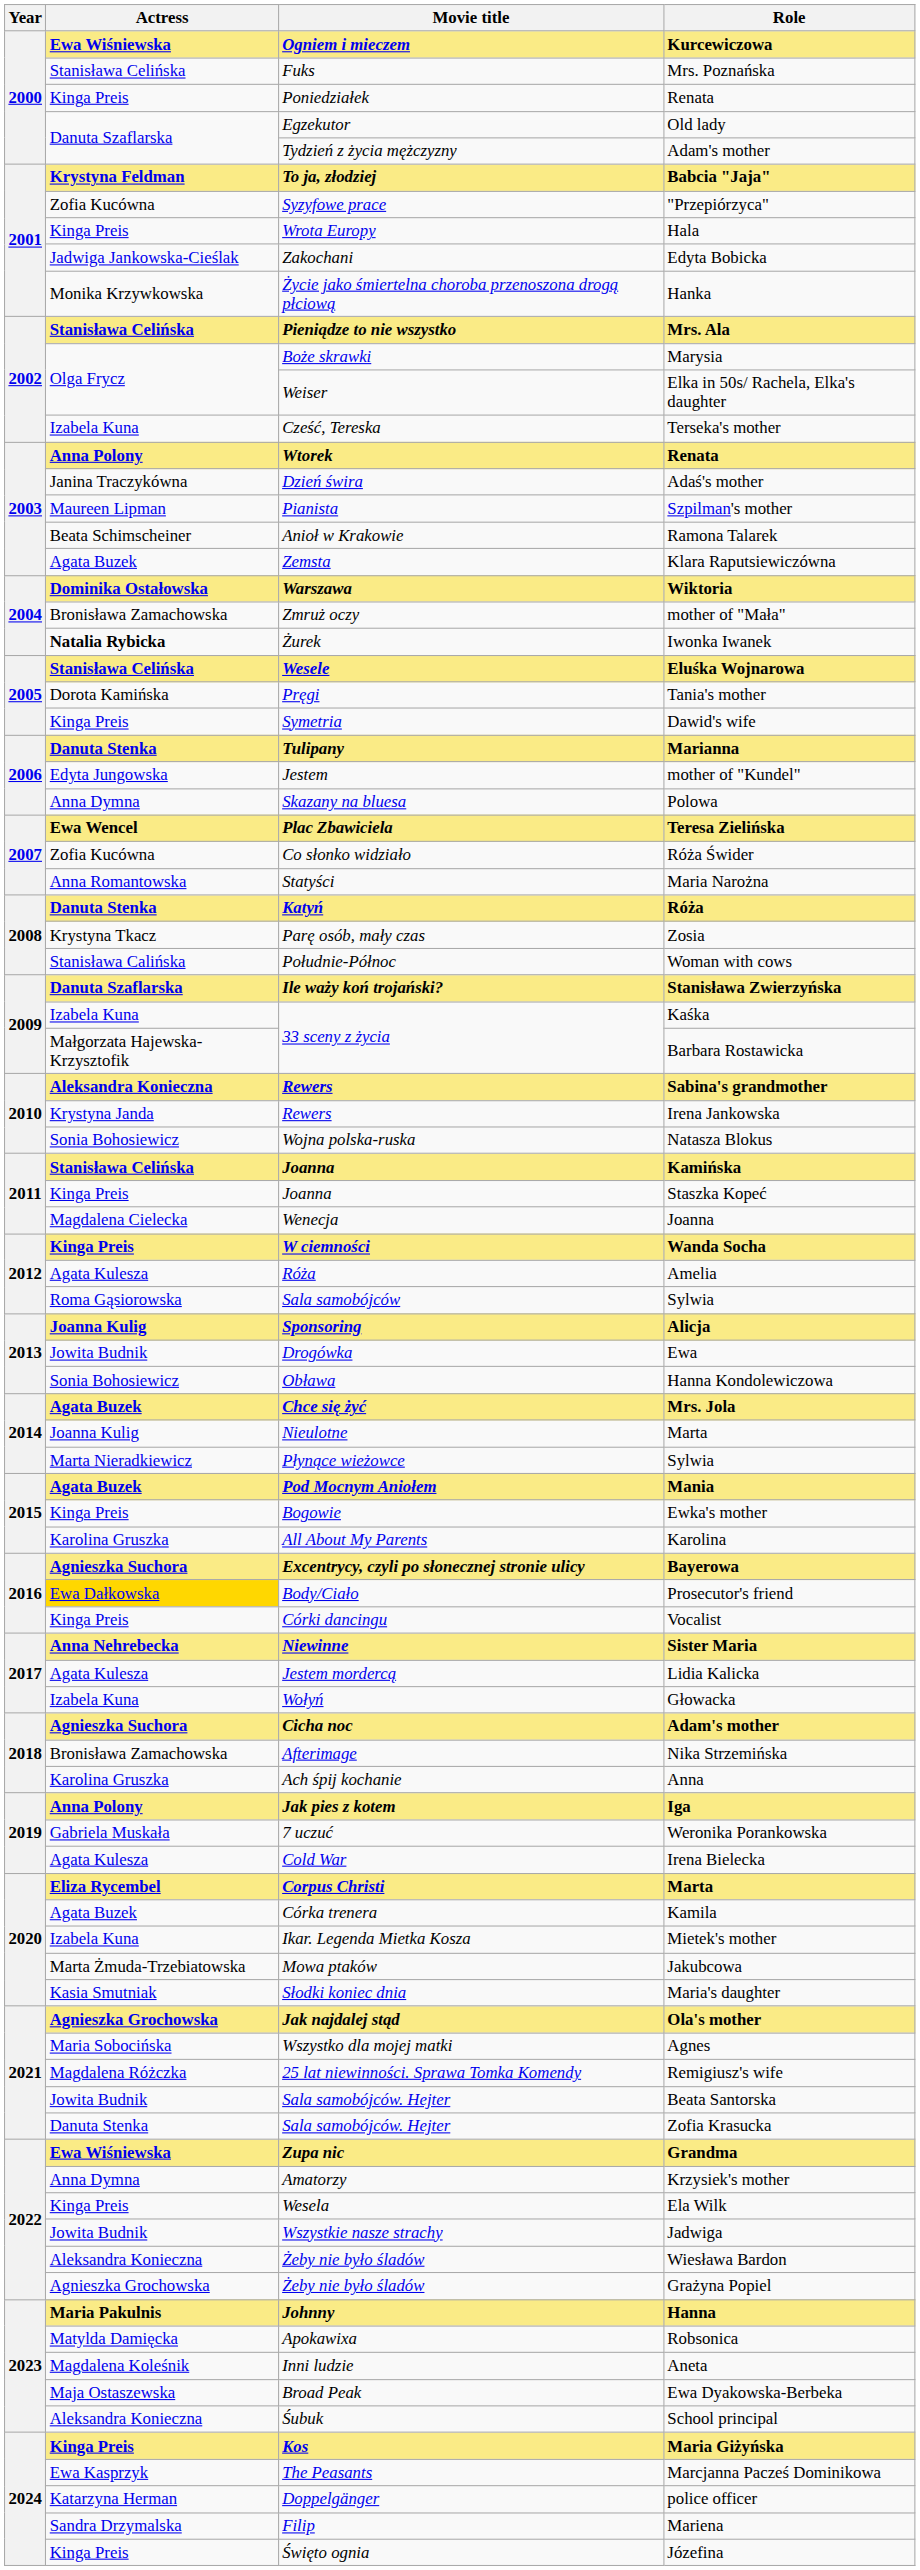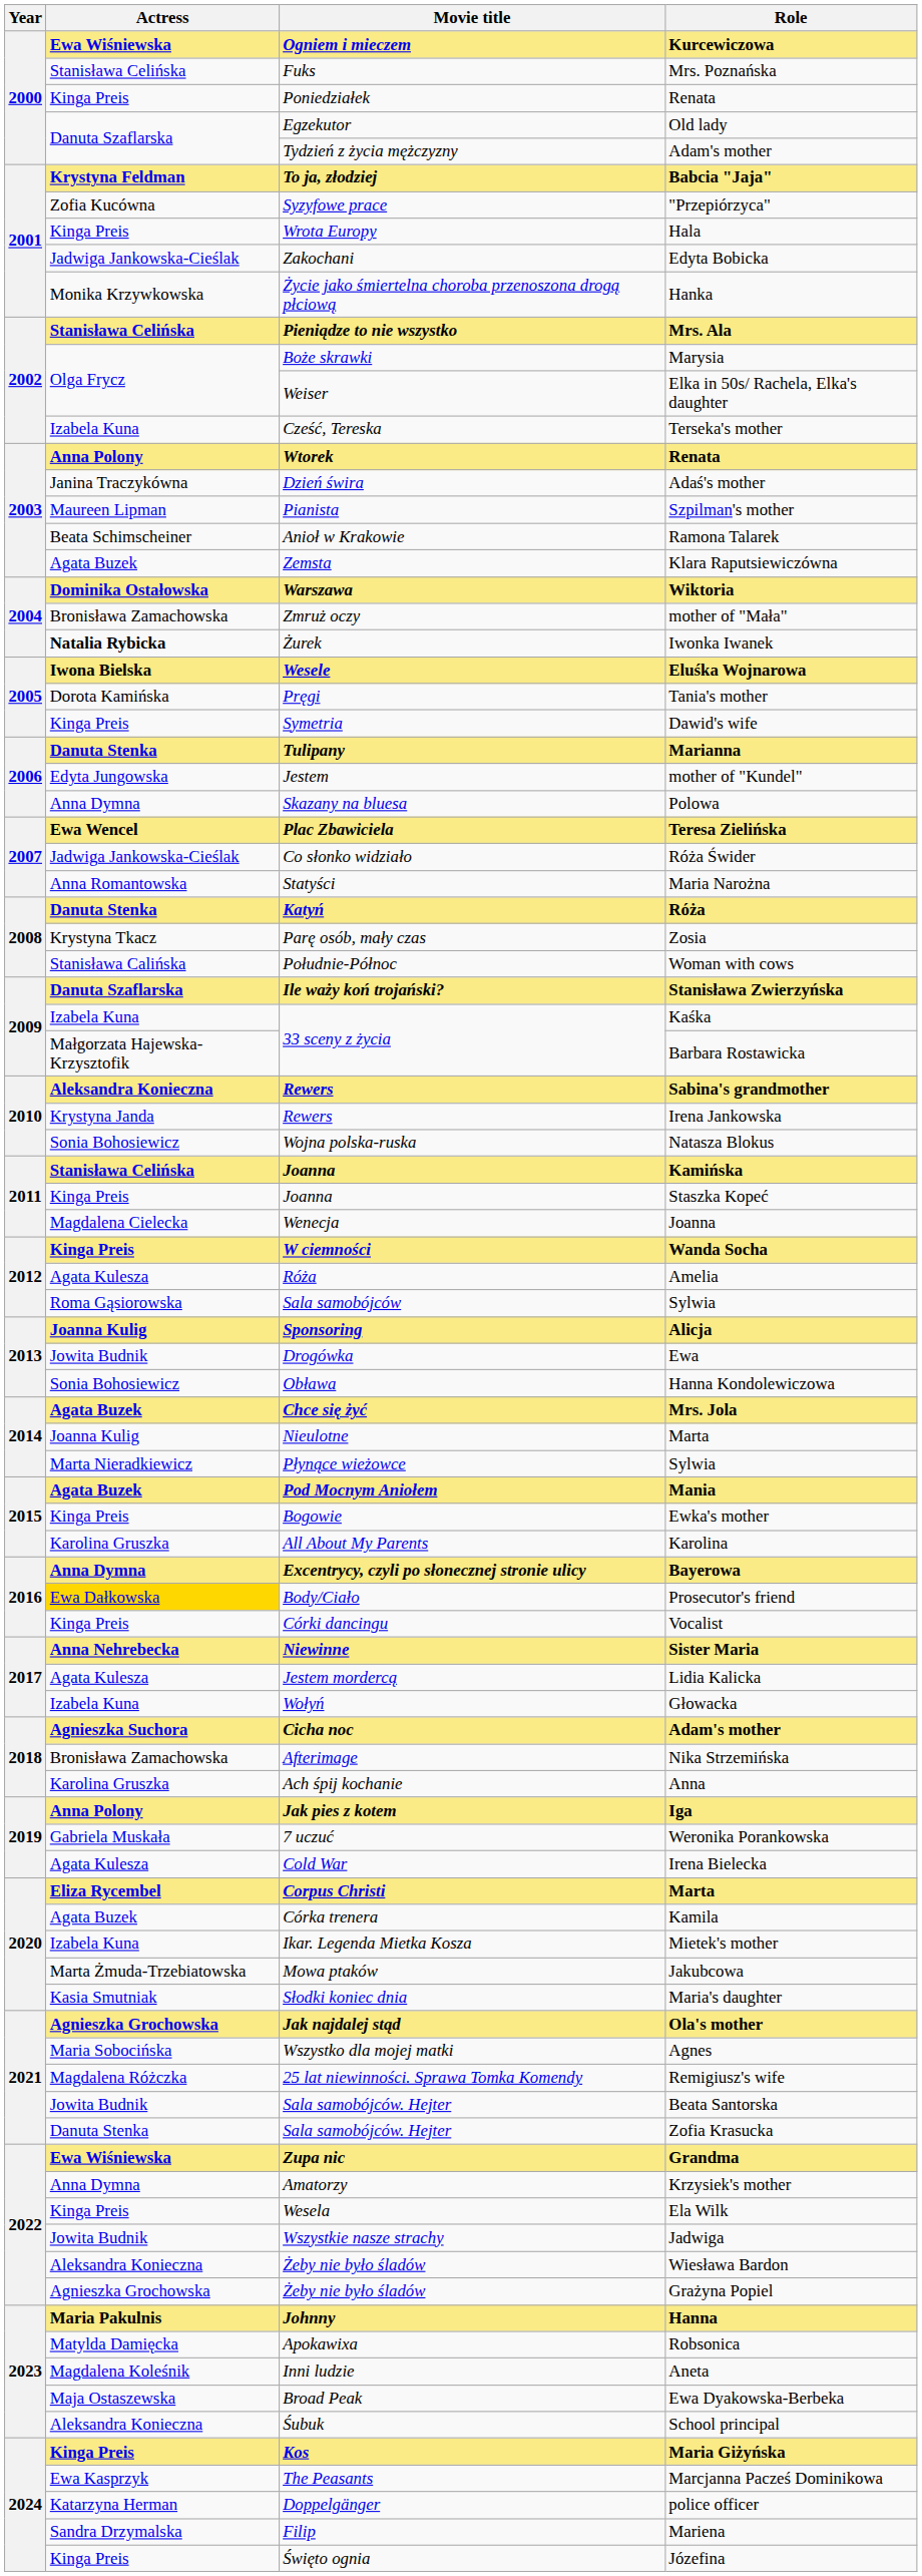Eluśka Wojnarowa | Actress: Stanisława Celińska -> Iwona Bielska
Róża Świder | Actress: Zofia Kucówna -> Jadwiga Jankowska-Cieślak
Bayerowa | Actress: Agnieszka Suchora -> Anna Dymna
